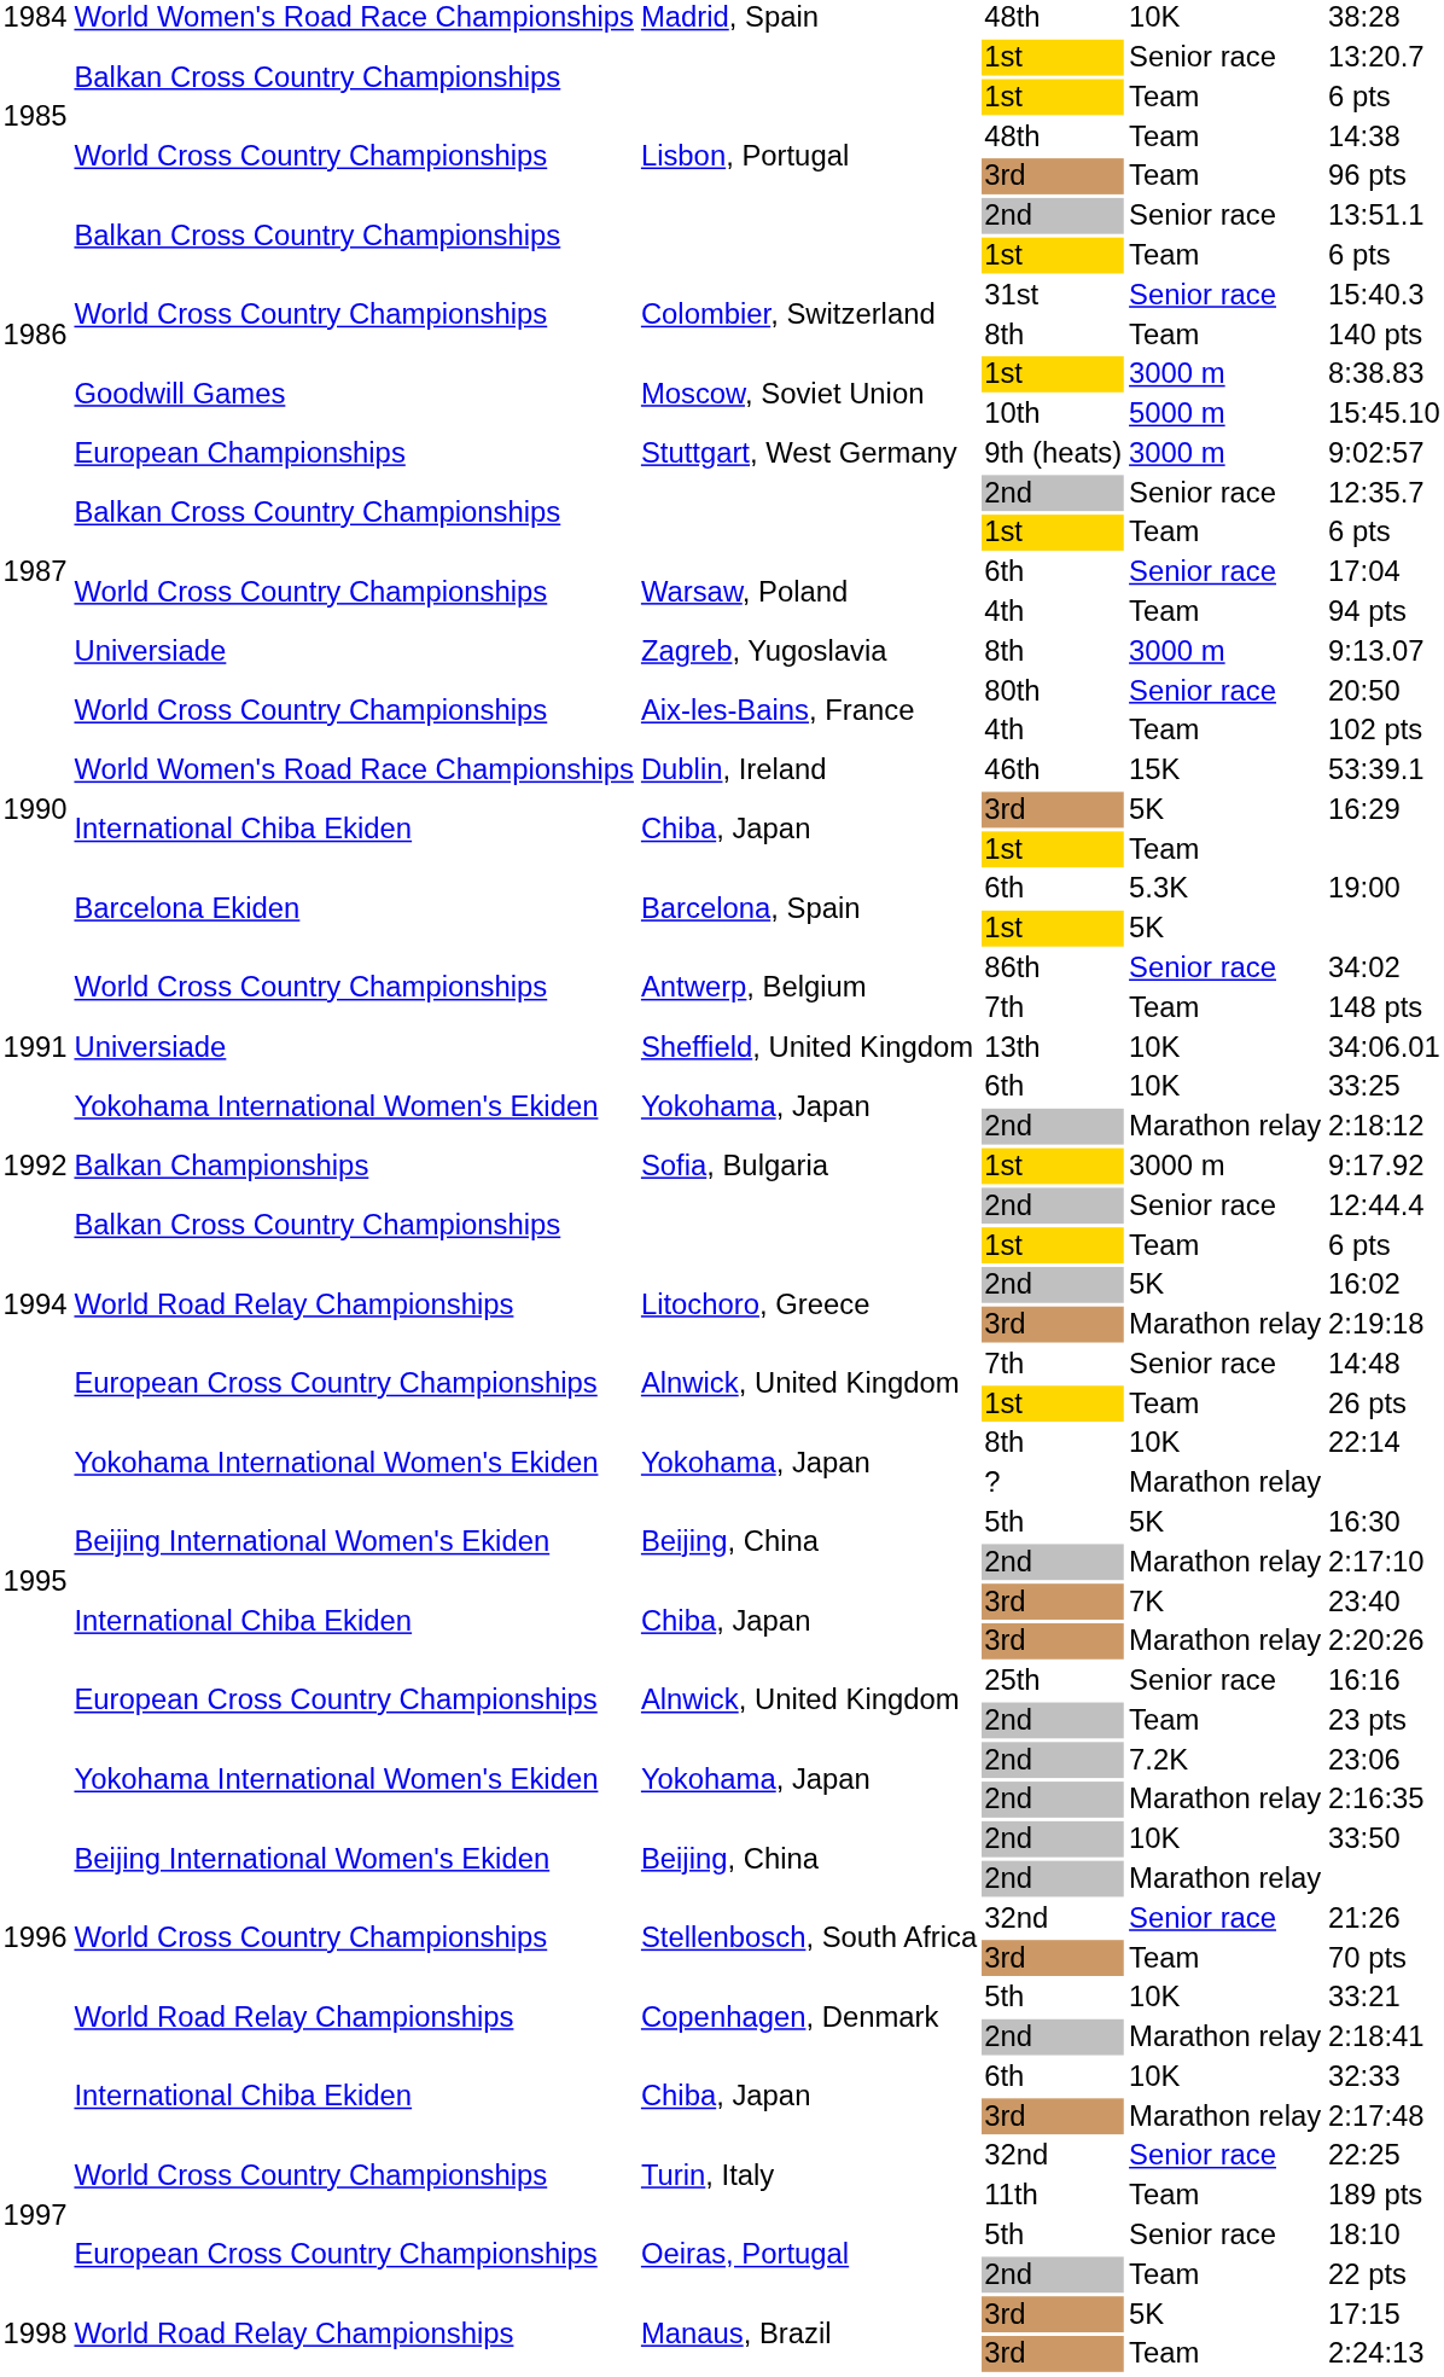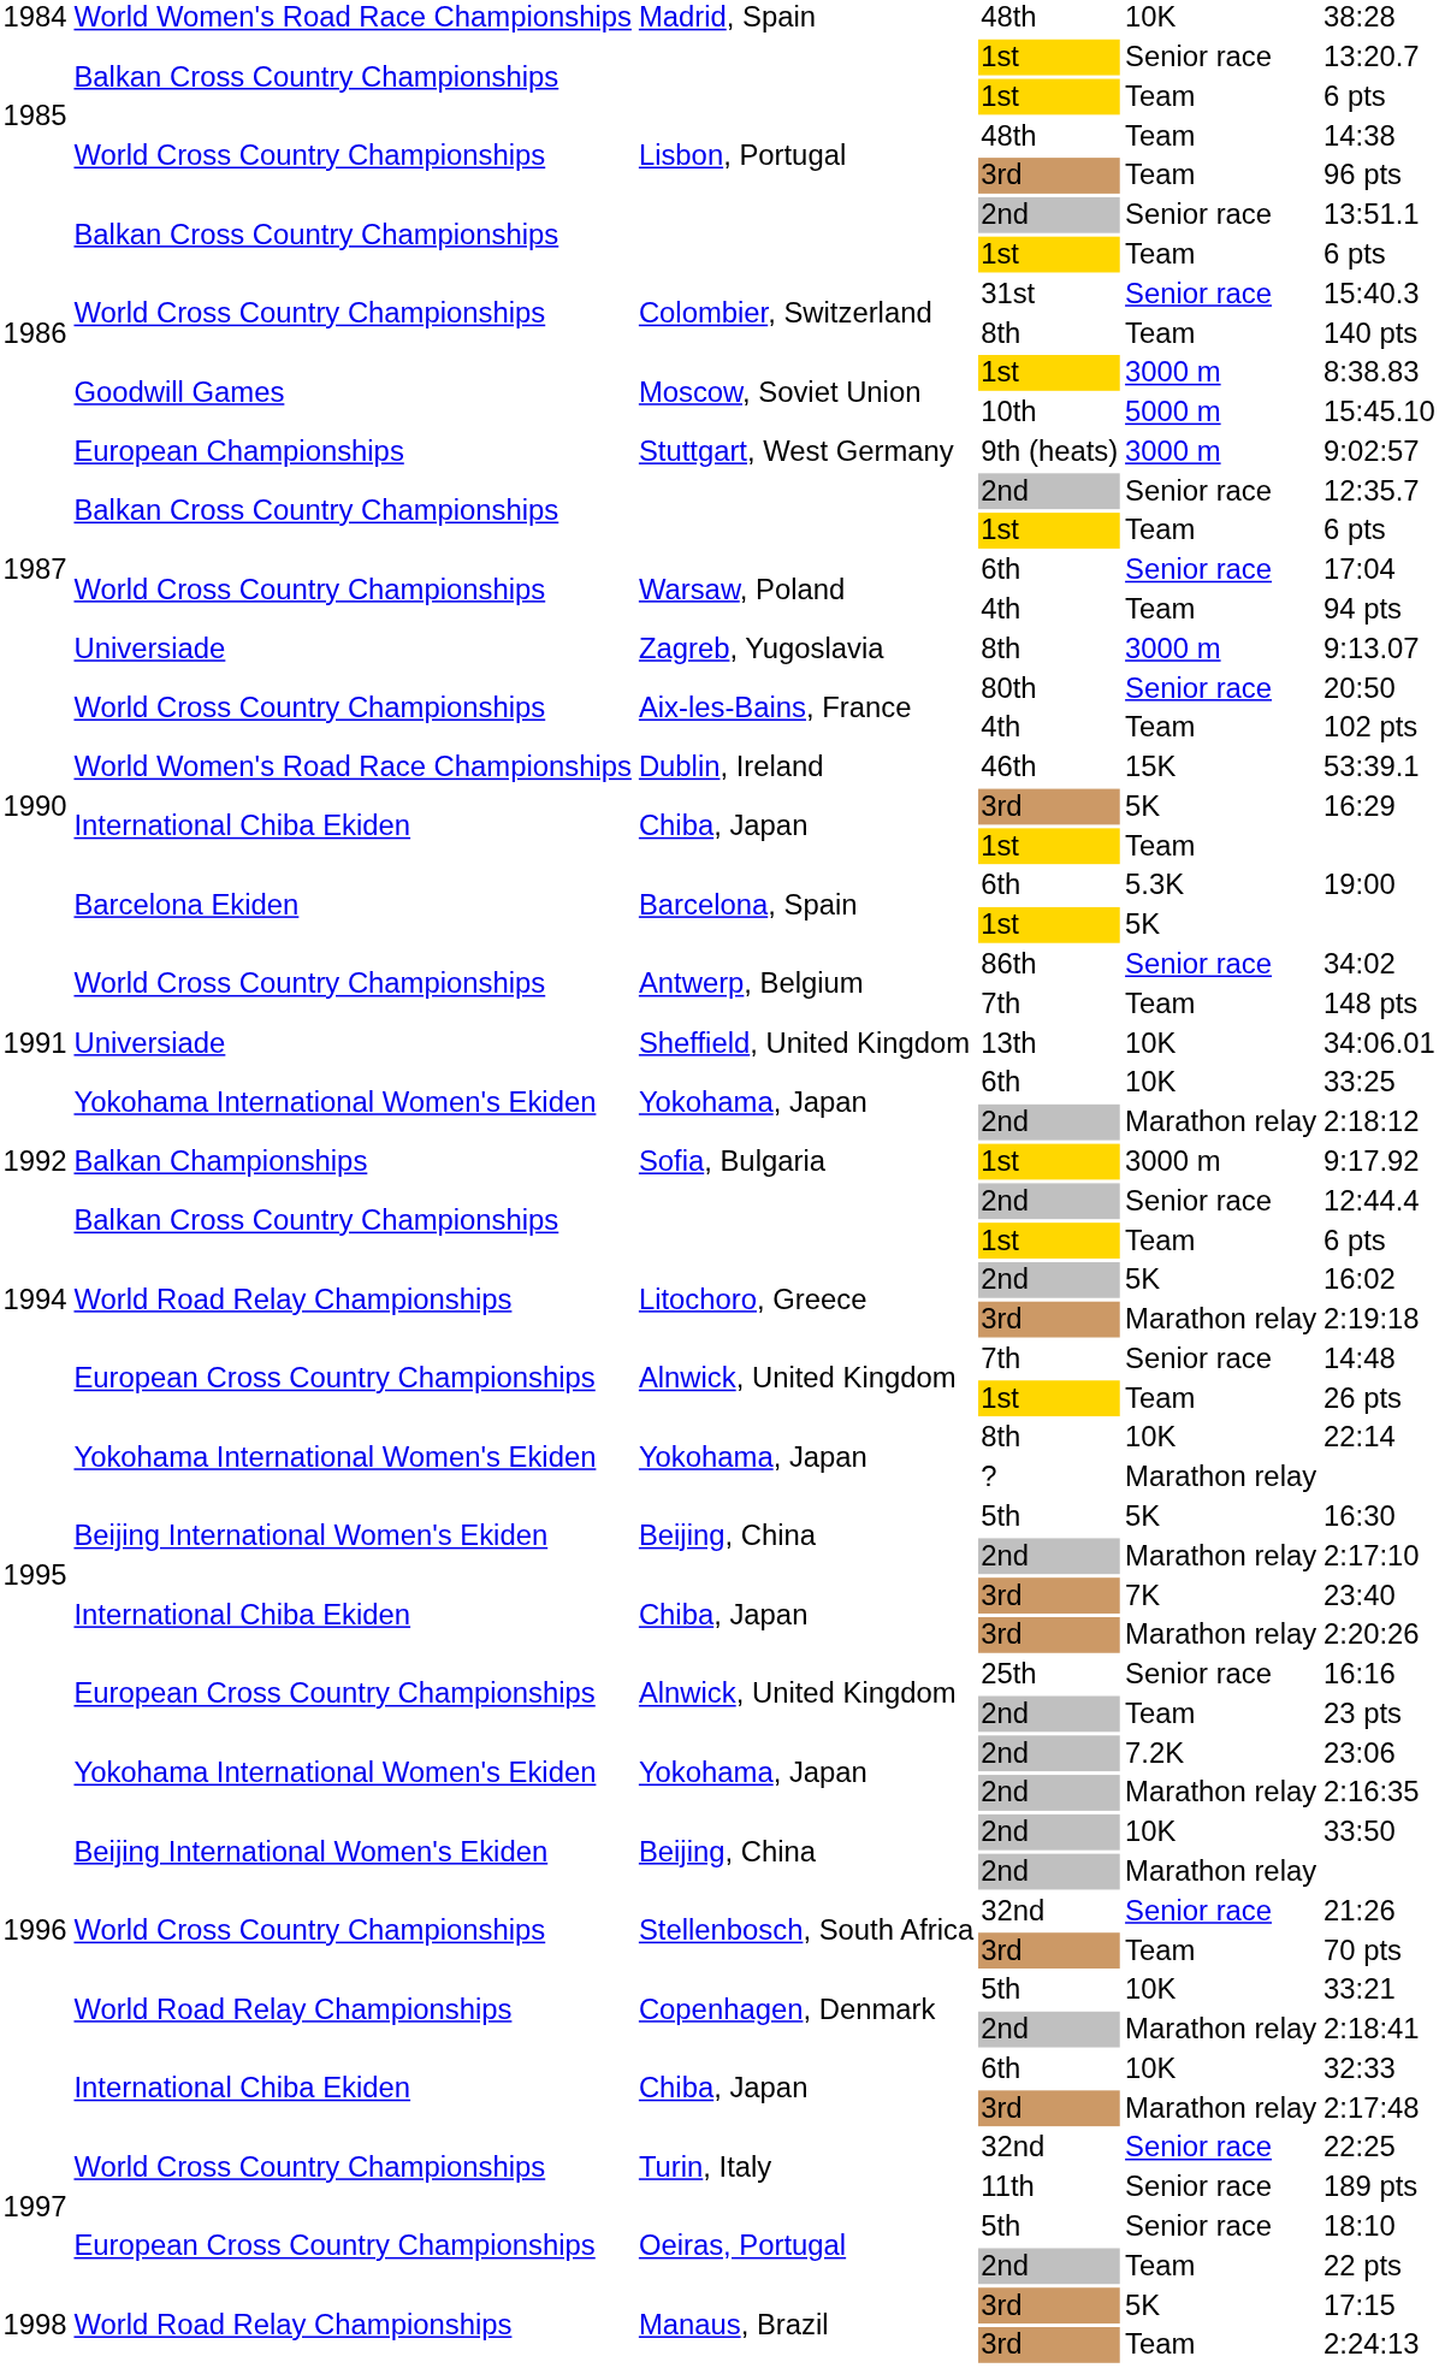Turin, Italy / 11th | column 5: Team -> Senior race
